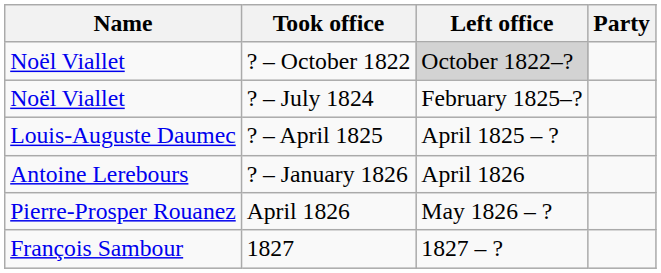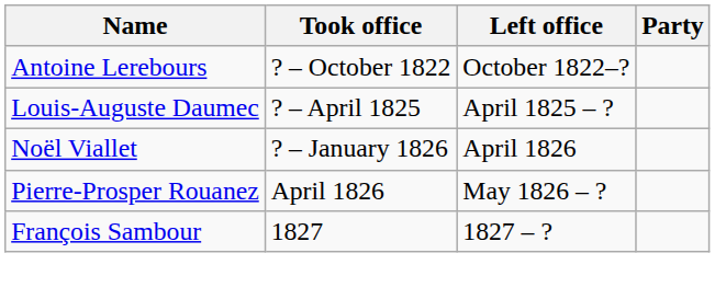? – October 1822 | Name: Noël Viallet -> Antoine Lerebours
? – October 1822 | Left office: lightgrey background -> no background
- row: Noël Viallet | ? – July 1824 | February 1825–?
? – January 1826 | Name: Antoine Lerebours -> Noël Viallet
